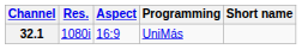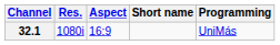columns swapped: Short name <-> Programming
